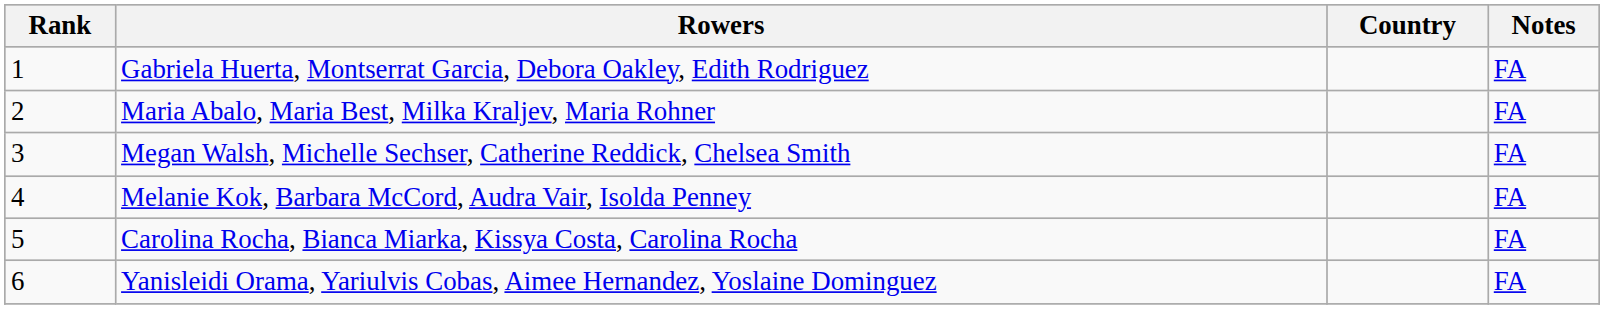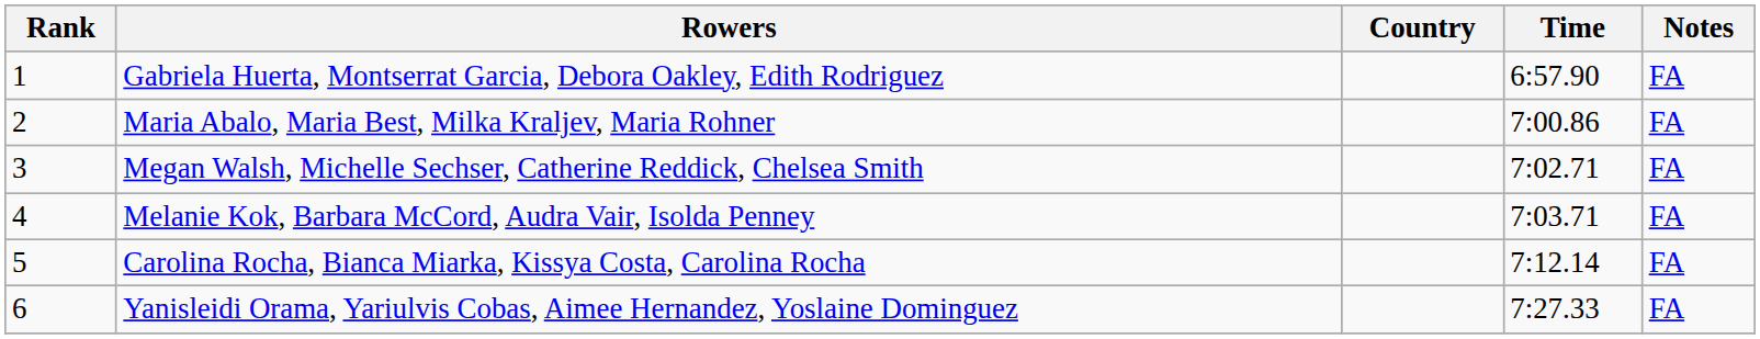+ column: Time | 6:57.90 | 7:00.86 | 7:02.71 | 7:03.71 | 7:12.14 | 7:27.33
